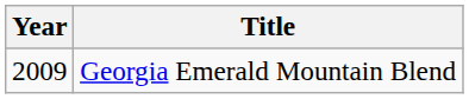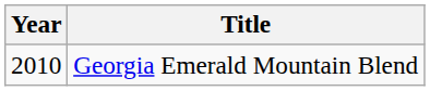Georgia Emerald Mountain Blend | Year: 2009 -> 2010
